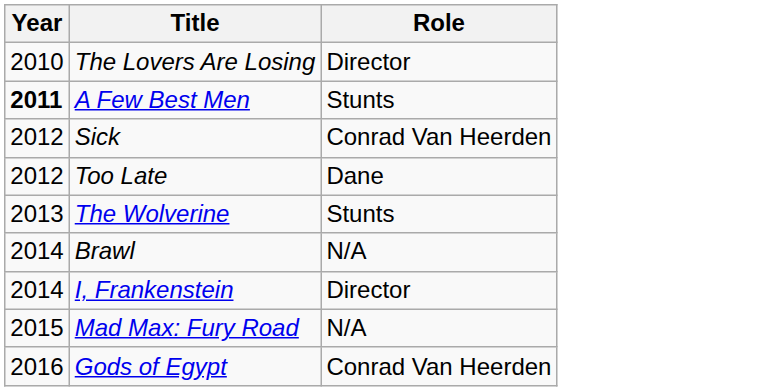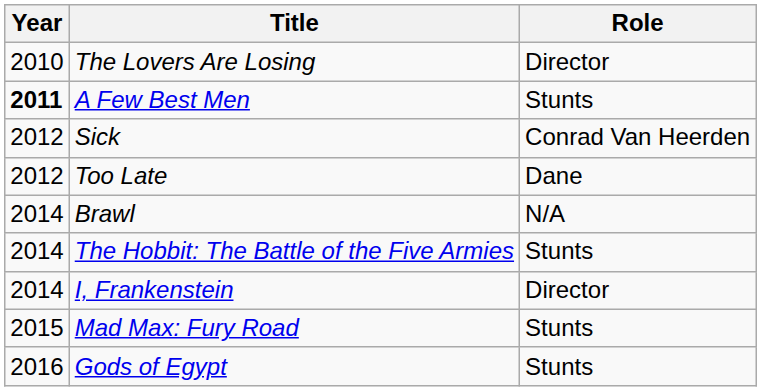- row: 2013 | The Wolverine | Stunts
+ row: 2014 | The Hobbit: The Battle of the Five Armies | Stunts
Mad Max: Fury Road | Role: N/A -> Stunts
Gods of Egypt | Role: Conrad Van Heerden -> Stunts
